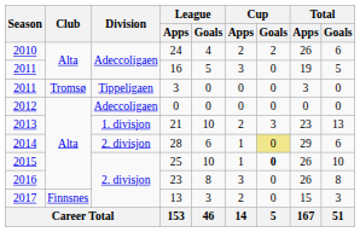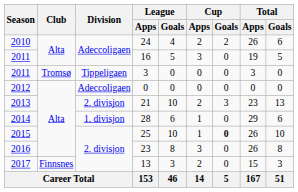21 | Division: 1. divisjon -> 2. divisjon
28 | Division: 2. divisjon -> 1. divisjon
28 | Cup / Goals: khaki background -> no background
